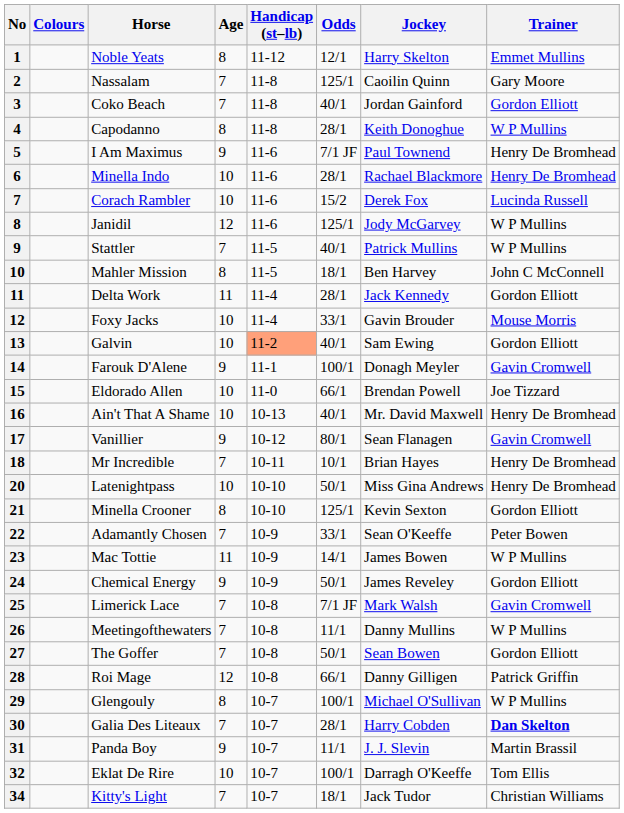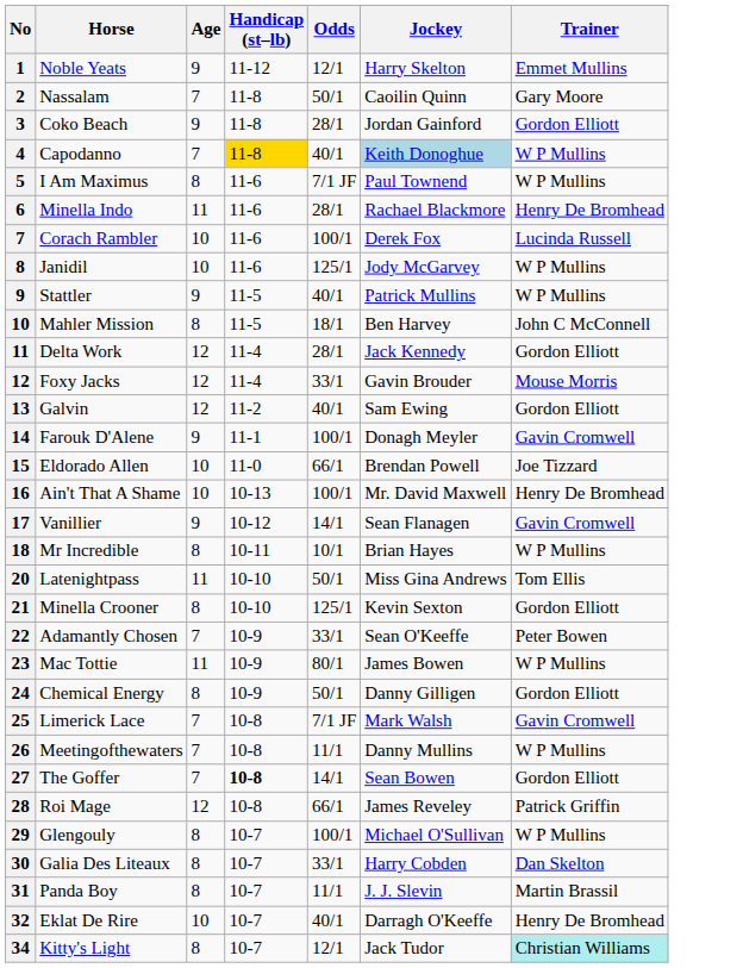- column: Colours
Noble Yeats | Age: 8 -> 9
Nassalam | Odds: 125/1 -> 50/1
Coko Beach | Age: 7 -> 9
Coko Beach | Odds: 40/1 -> 28/1
Capodanno | Age: 8 -> 7
Capodanno | Handicap (st–lb): no background -> gold background
Capodanno | Odds: 28/1 -> 40/1
Capodanno | Jockey: no background -> lightblue background
I Am Maximus | Age: 9 -> 8
I Am Maximus | Trainer: Henry De Bromhead -> W P Mullins
Minella Indo | Age: 10 -> 11
Corach Rambler | Odds: 15/2 -> 100/1
Janidil | Age: 12 -> 10
Stattler | Age: 7 -> 9
Delta Work | Age: 11 -> 12
Foxy Jacks | Age: 10 -> 12
Galvin | Age: 10 -> 12
Galvin | Handicap (st–lb): lightsalmon background -> no background
Ain't That A Shame | Odds: 40/1 -> 100/1
Vanillier | Odds: 80/1 -> 14/1
Mr Incredible | Age: 7 -> 8
Mr Incredible | Trainer: Henry De Bromhead -> W P Mullins
Latenightpass | Age: 10 -> 11
Latenightpass | Trainer: Henry De Bromhead -> Tom Ellis
Mac Tottie | Odds: 14/1 -> 80/1
Chemical Energy | Age: 9 -> 8
Chemical Energy | Jockey: James Reveley -> Danny Gilligen
The Goffer | Handicap (st–lb): normal -> bold
The Goffer | Odds: 50/1 -> 14/1
Roi Mage | Jockey: Danny Gilligen -> James Reveley
Galia Des Liteaux | Age: 7 -> 8
Galia Des Liteaux | Odds: 28/1 -> 33/1
Galia Des Liteaux | Trainer: bold -> normal
Panda Boy | Age: 9 -> 8
Eklat De Rire | Odds: 100/1 -> 40/1
Eklat De Rire | Trainer: Tom Ellis -> Henry De Bromhead
Kitty's Light | Age: 7 -> 8
Kitty's Light | Odds: 18/1 -> 12/1
Kitty's Light | Trainer: no background -> paleturquoise background
